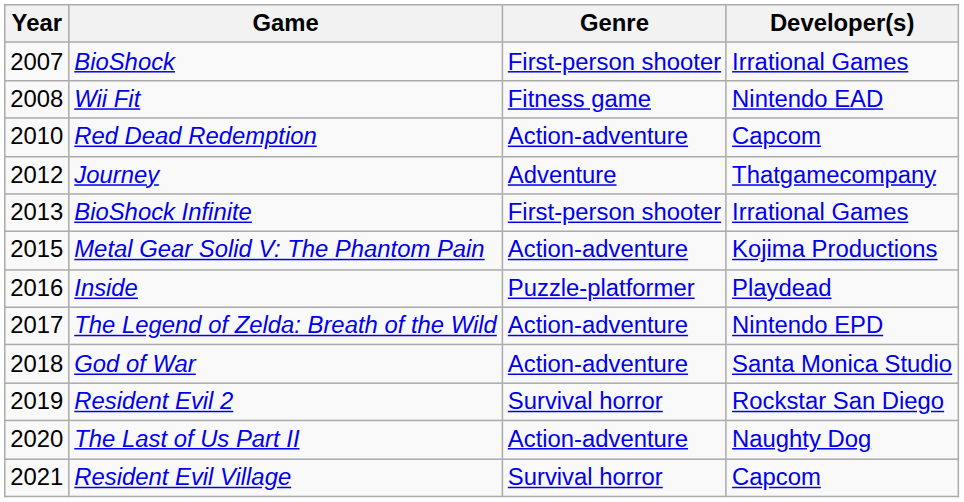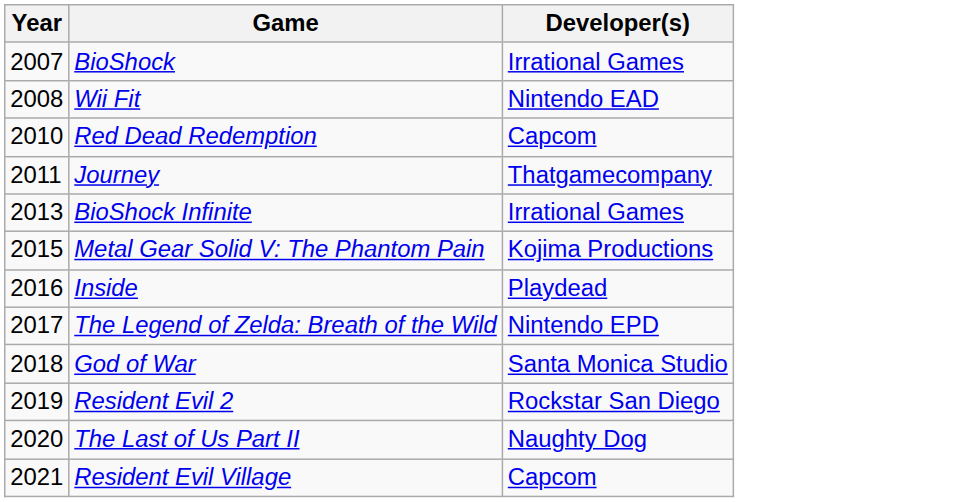- column: Genre | First-person shooter | Fitness game | Action-adventure | Adventure | First-person shooter | Action-adventure | Puzzle-platformer | Action-adventure | Action-adventure | Survival horror | Action-adventure | Survival horror
Journey | Year: 2012 -> 2011
